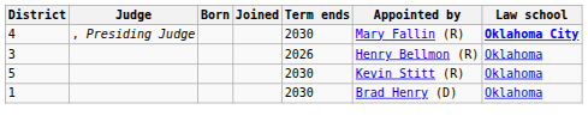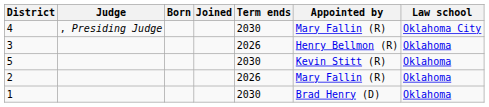4 | Law school: bold -> normal
+ row: 2 | 2026 | Mary Fallin (R) | Oklahoma
